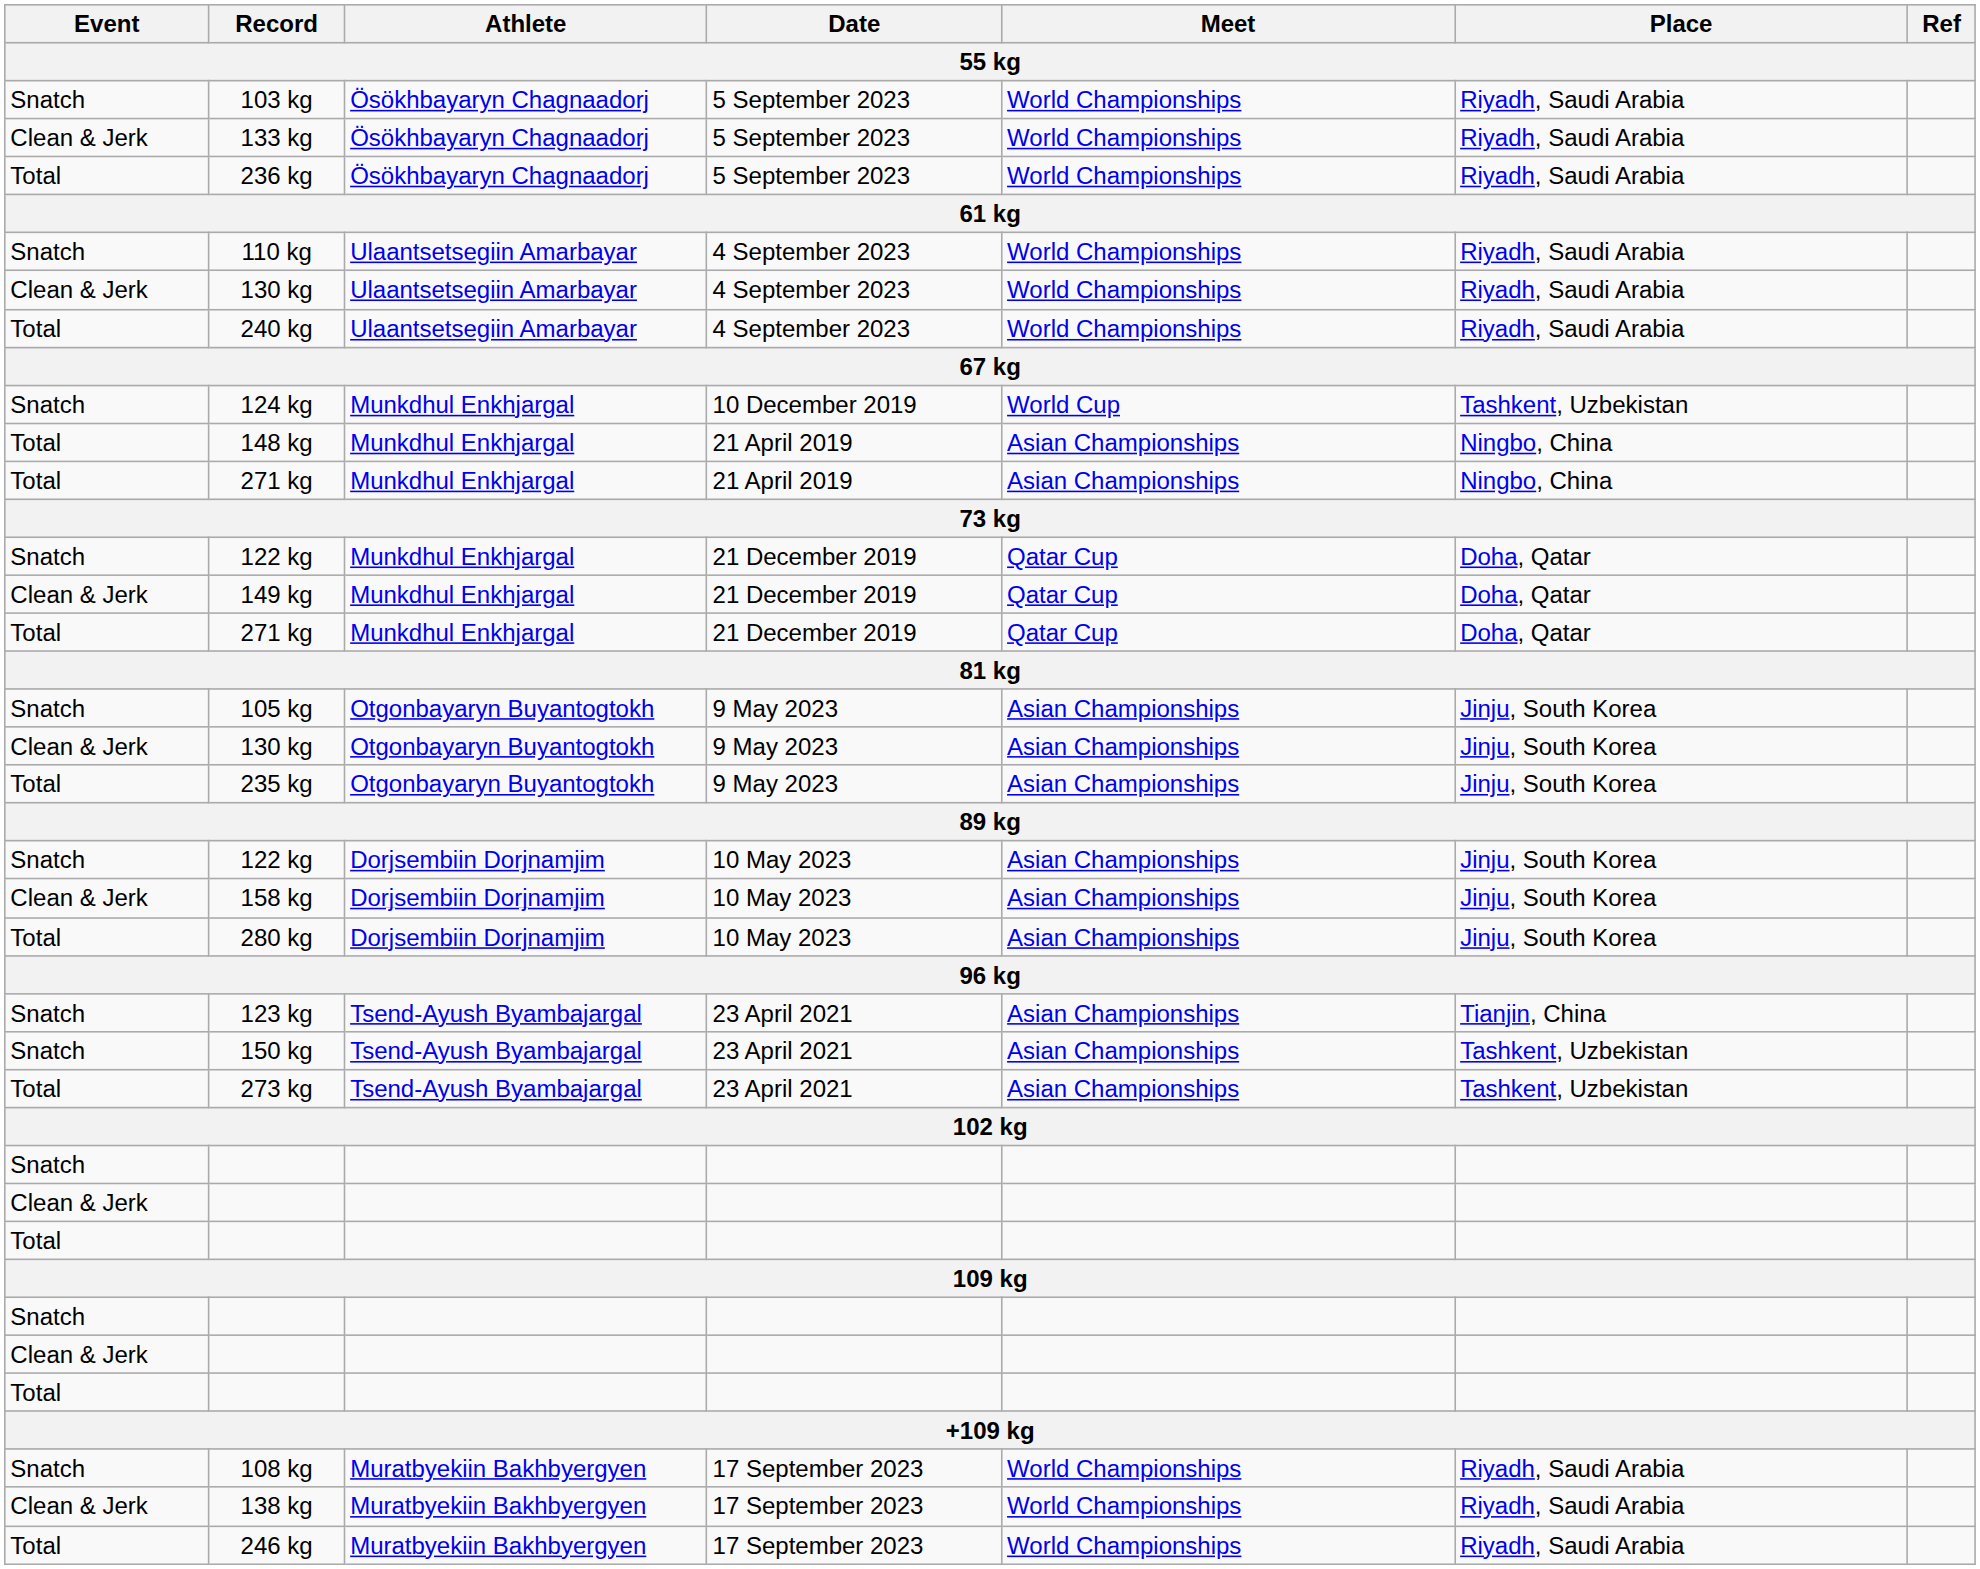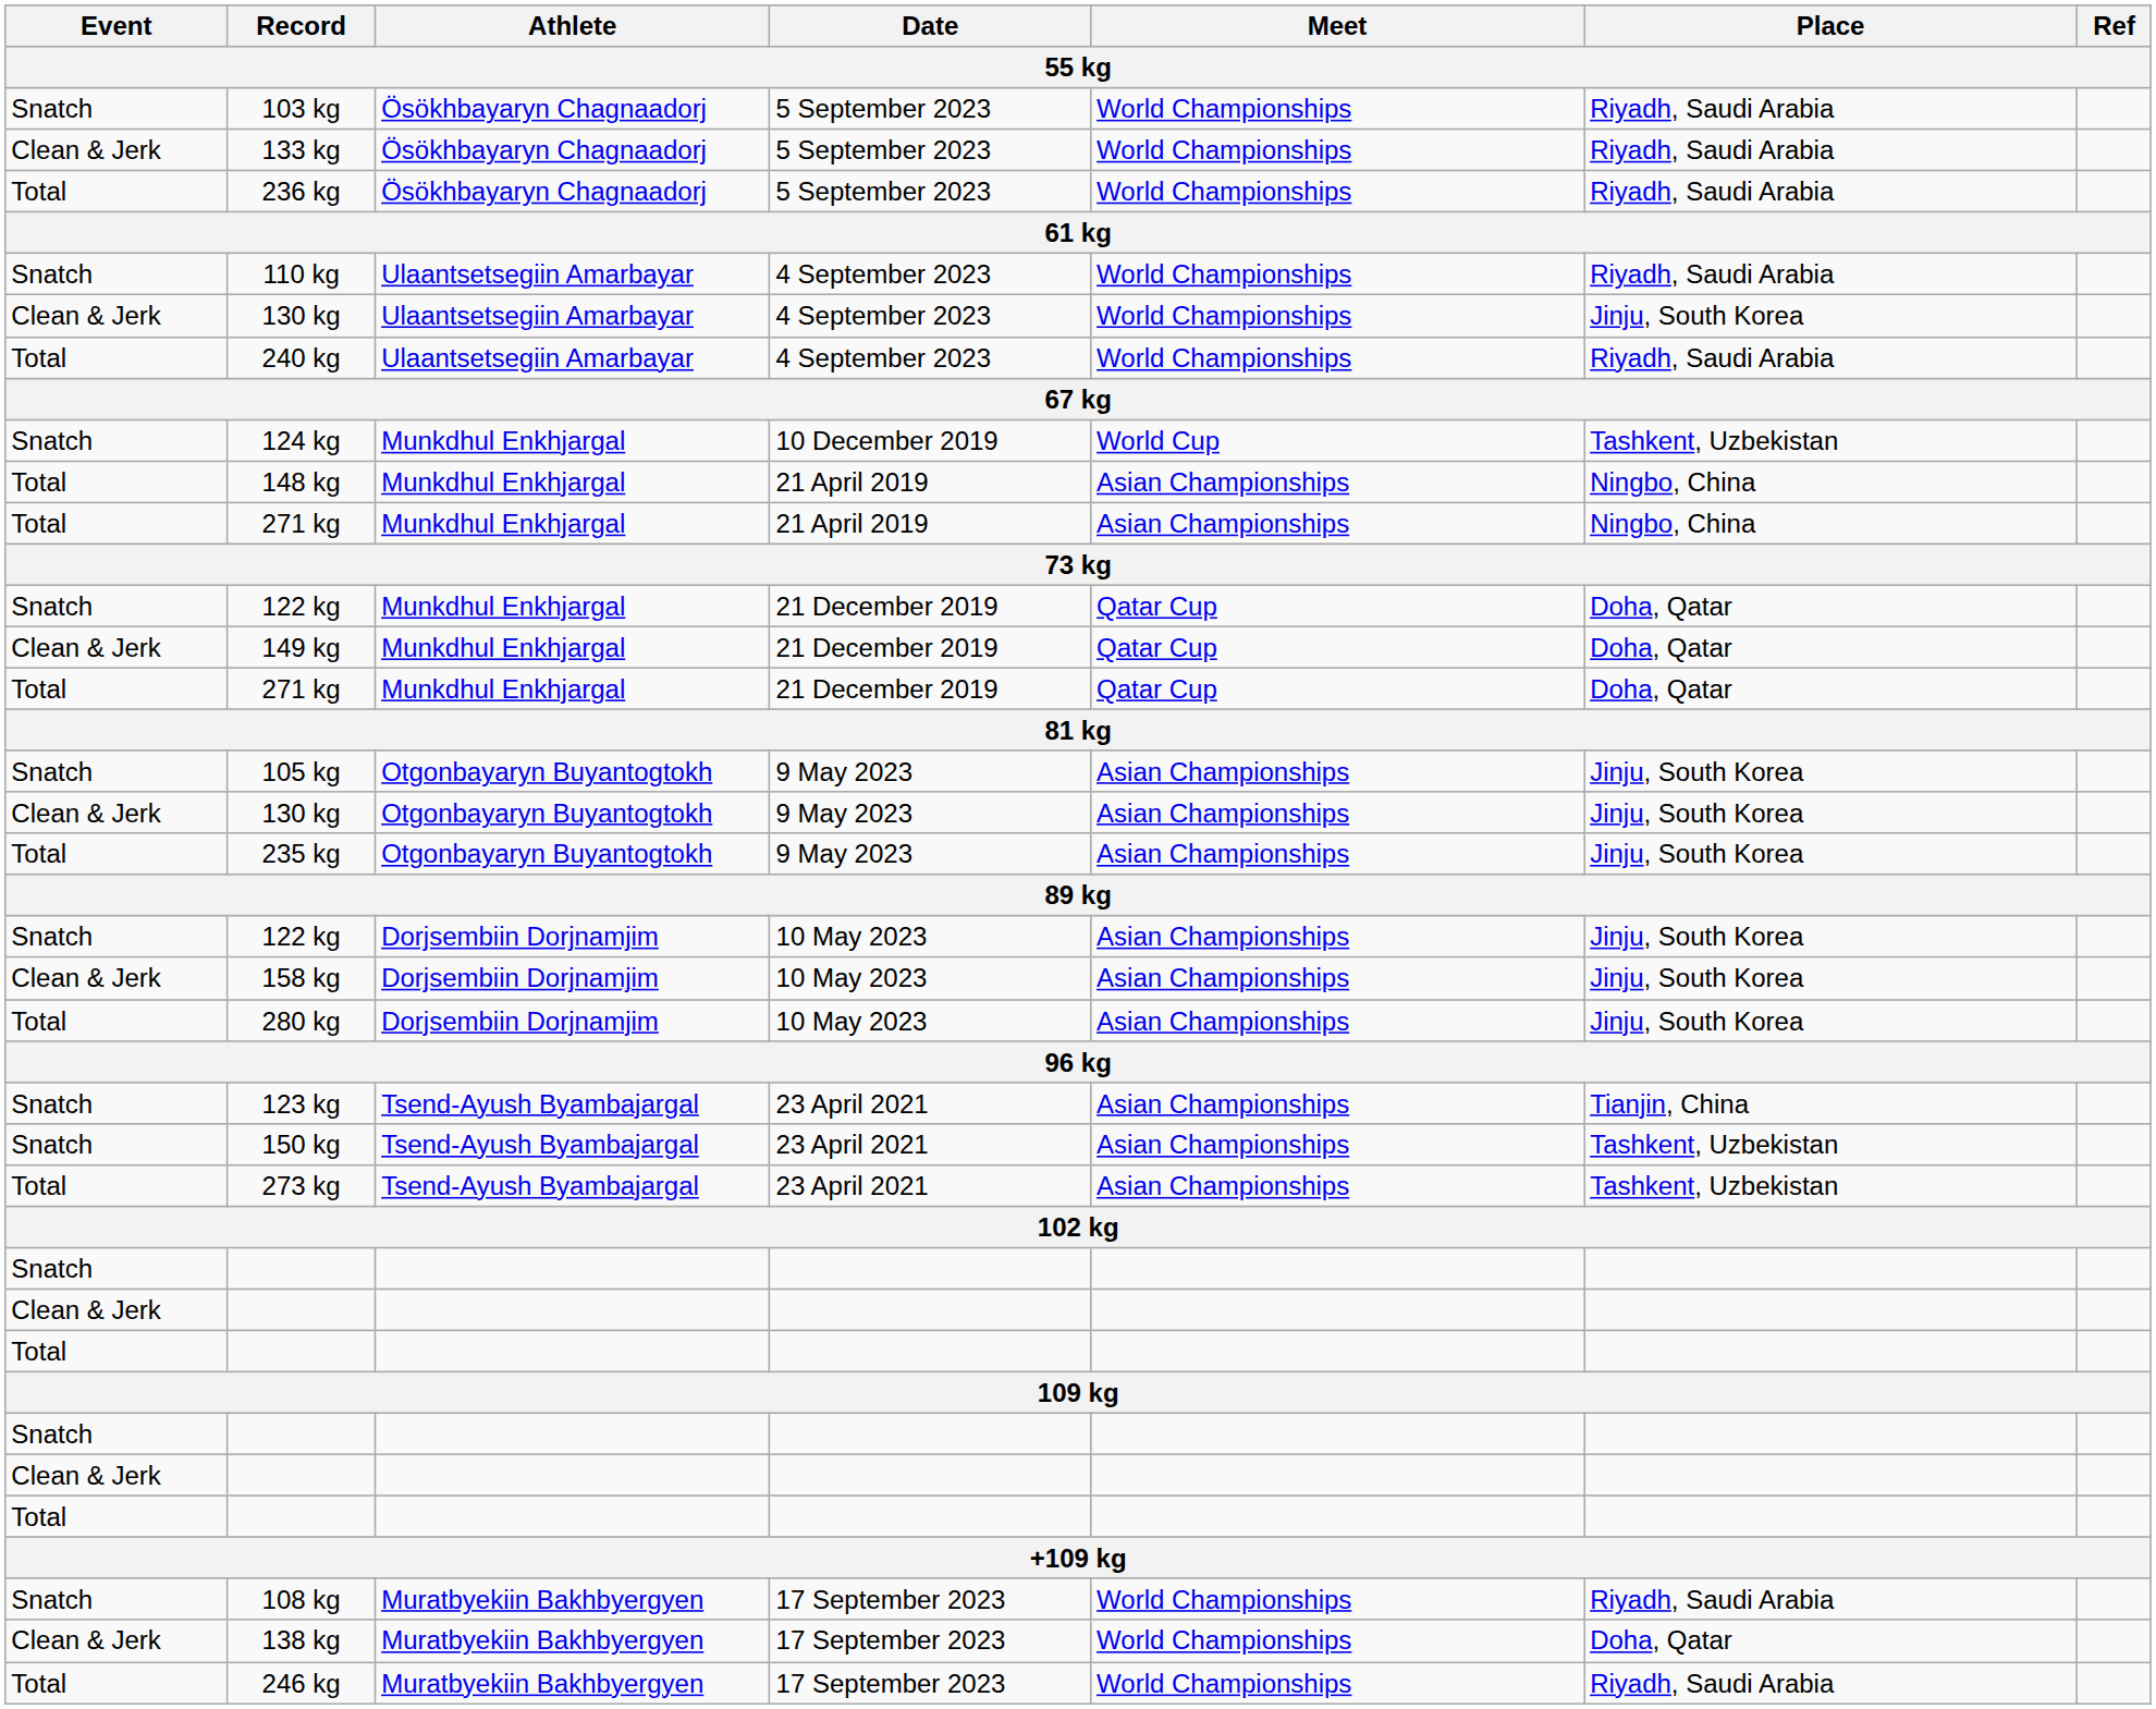130 kg / 4 September 2023 | Place: Riyadh, Saudi Arabia -> Jinju, South Korea
138 kg | Place: Riyadh, Saudi Arabia -> Doha, Qatar
